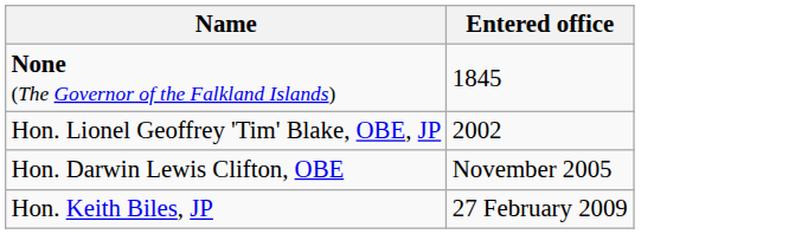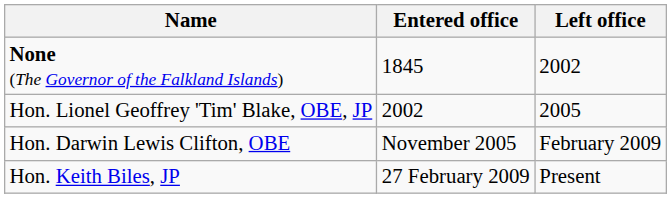+ column: Left office | 2002 | 2005 | February 2009 | Present
